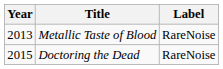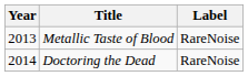Doctoring the Dead | Year: 2015 -> 2014
